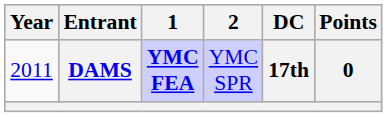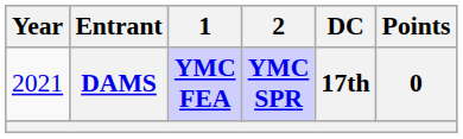DAMS | Year: 2011 -> 2021
DAMS | 2: normal -> bold
